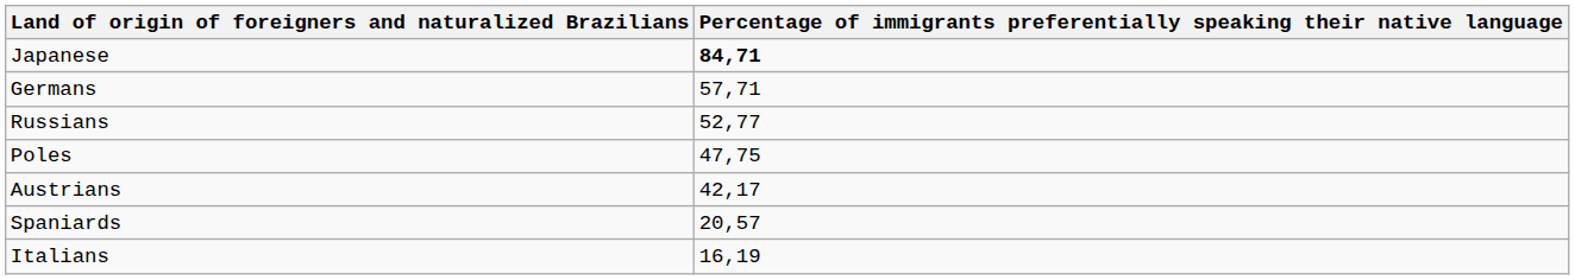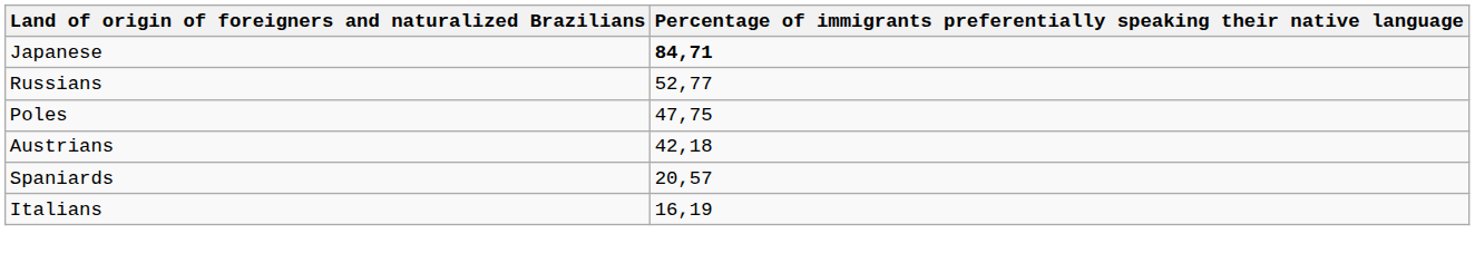- row: Germans | 57,71
Austrians | column 2: 42,17 -> 42,18
